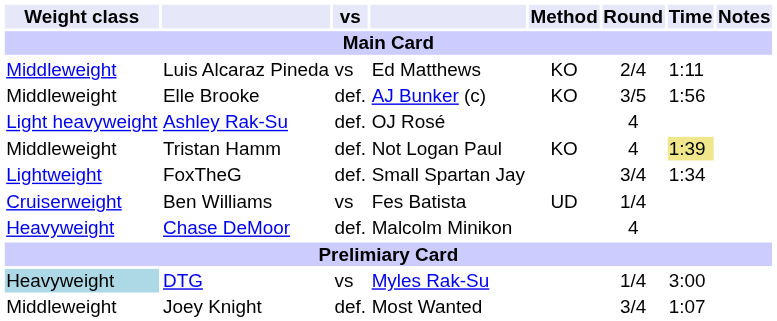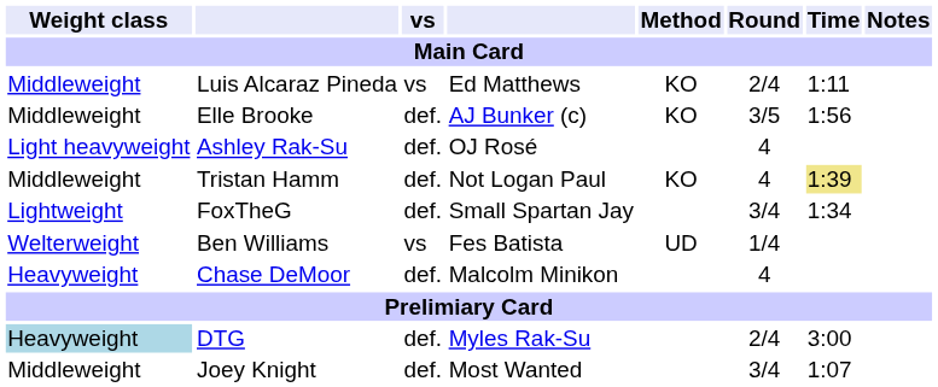Ben Williams | Weight class: Cruiserweight -> Welterweight
DTG | vs: vs -> def.
DTG | Round: 1/4 -> 2/4
